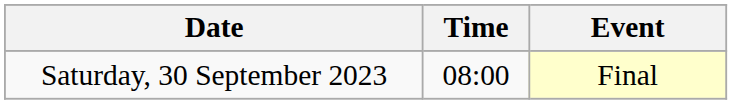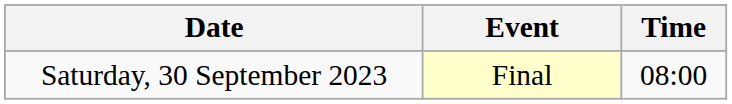columns swapped: Time <-> Event
